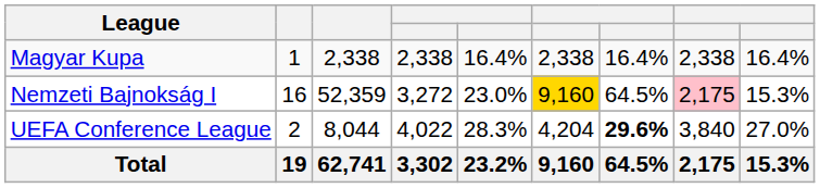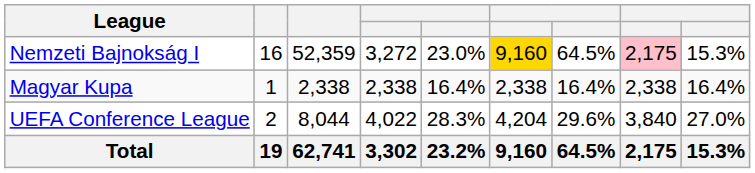rows swapped: Nemzeti Bajnokság I <-> Magyar Kupa
UEFA Conference League | column 7: bold -> normal
